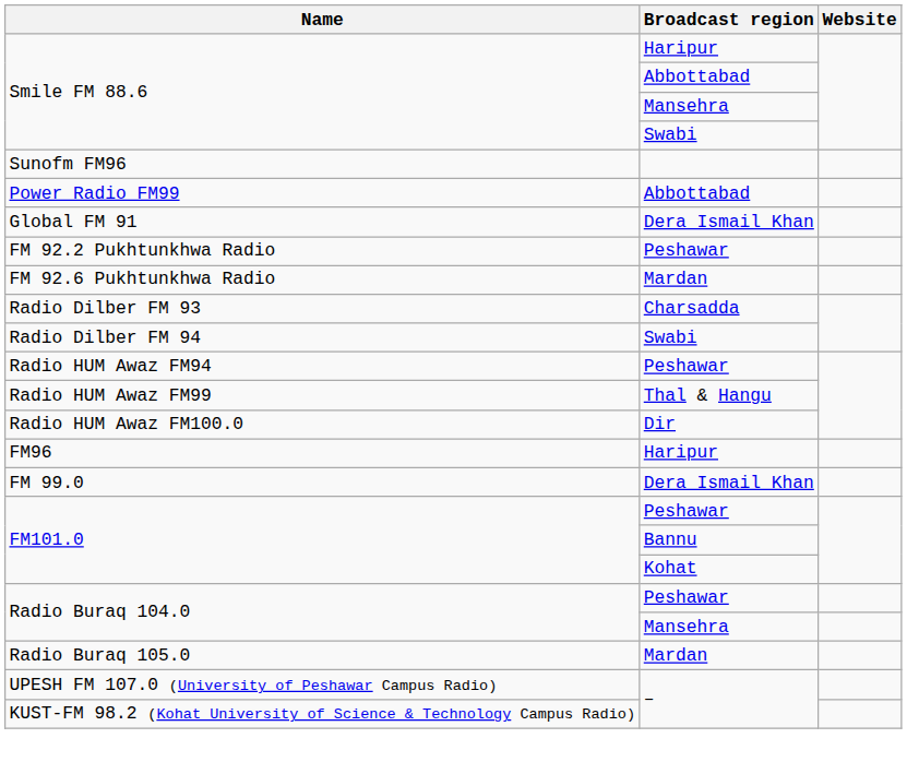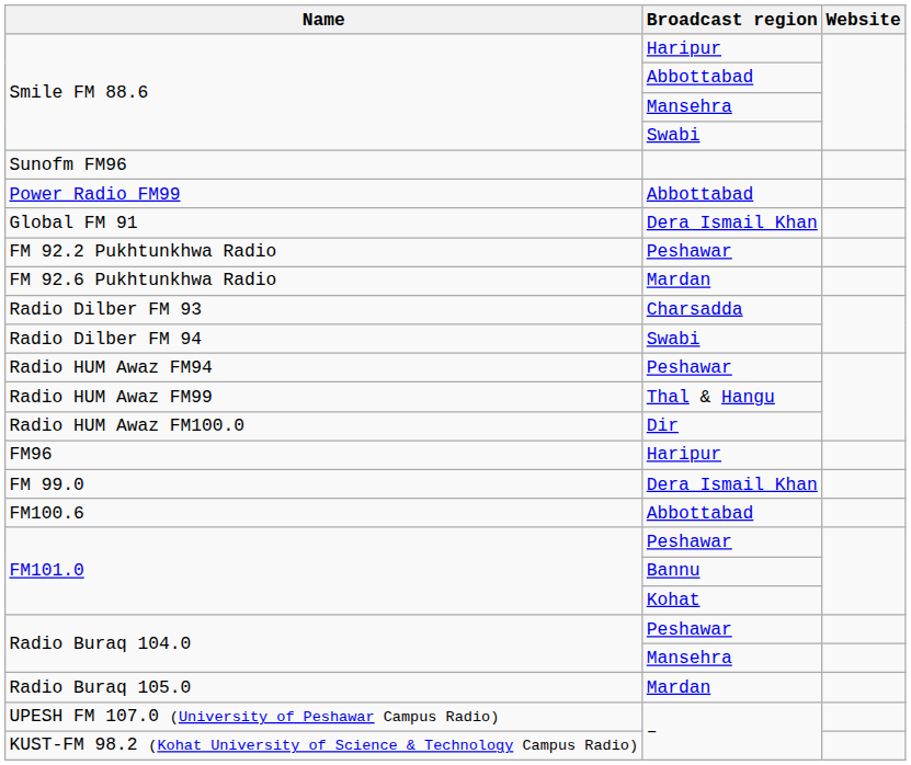+ row: FM100.6 | Abbottabad
